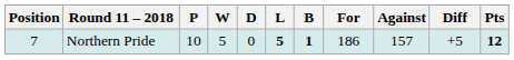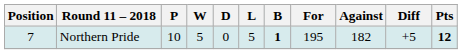Northern Pride | L: bold -> normal
Northern Pride | For: 186 -> 195
Northern Pride | Against: 157 -> 182
